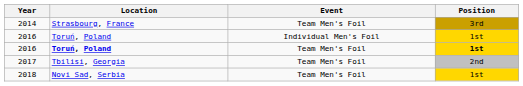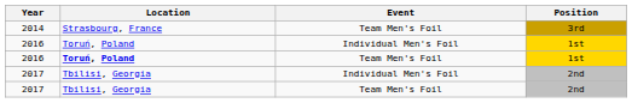2016 / Team Men's Foil | Position: bold -> normal
+ row: 2017 | Tbilisi, Georgia | Individual Men's Foil | 2nd
- row: 2018 | Novi Sad, Serbia | Team Men's Foil | 1st
